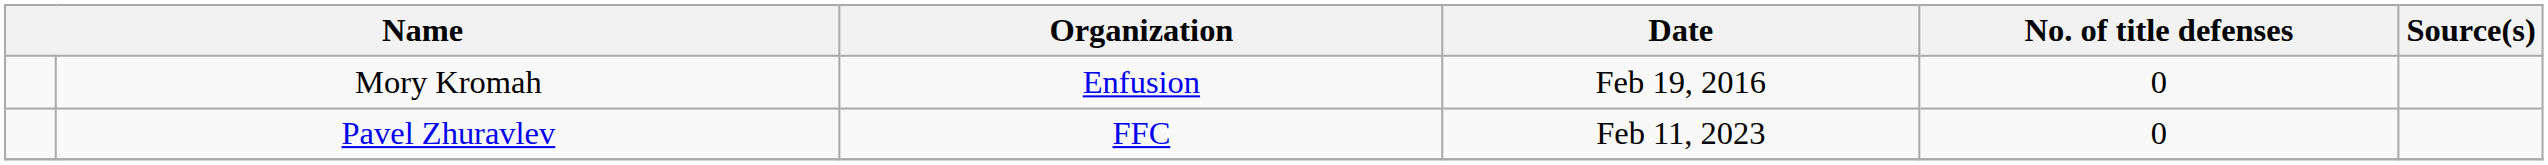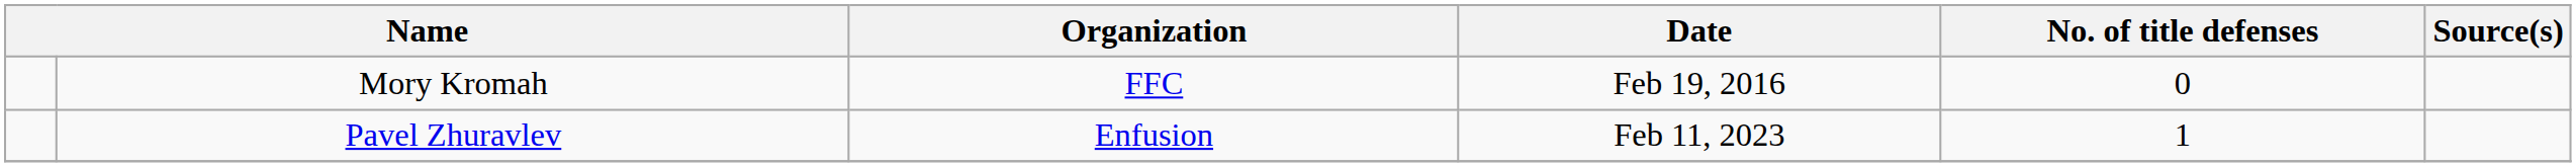Mory Kromah | Organization: Enfusion -> FFC
Pavel Zhuravlev | Organization: FFC -> Enfusion
Pavel Zhuravlev | No. of title defenses: 0 -> 1
